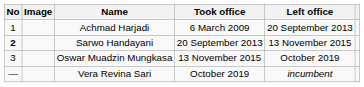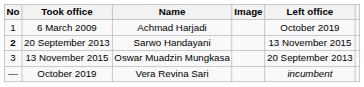columns swapped: Image <-> Took office
Achmad Harjadi | Left office: 20 September 2013 -> October 2019
Oswar Muadzin Mungkasa | Left office: October 2019 -> 20 September 2013
